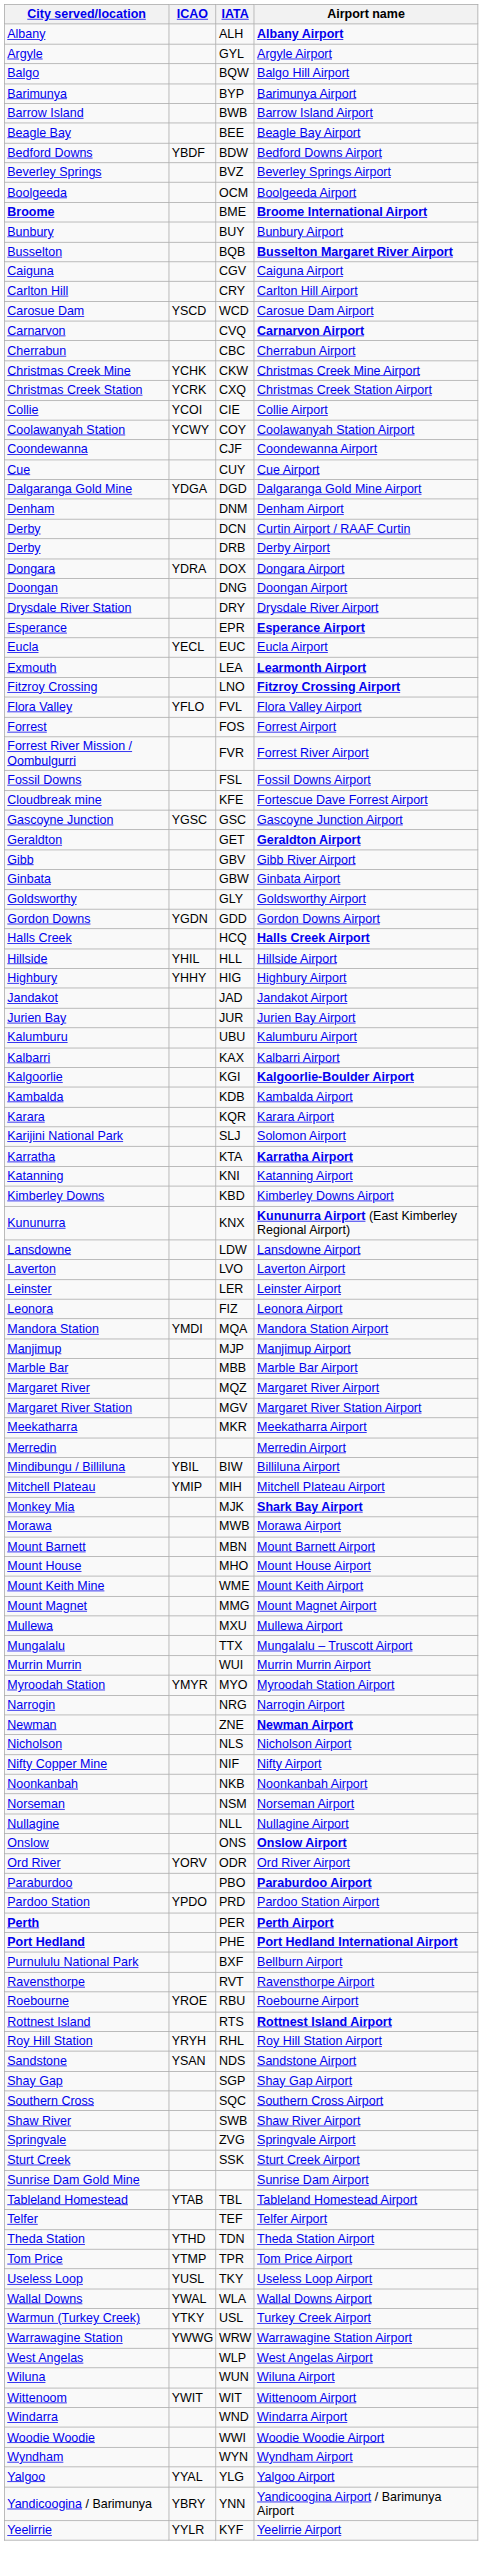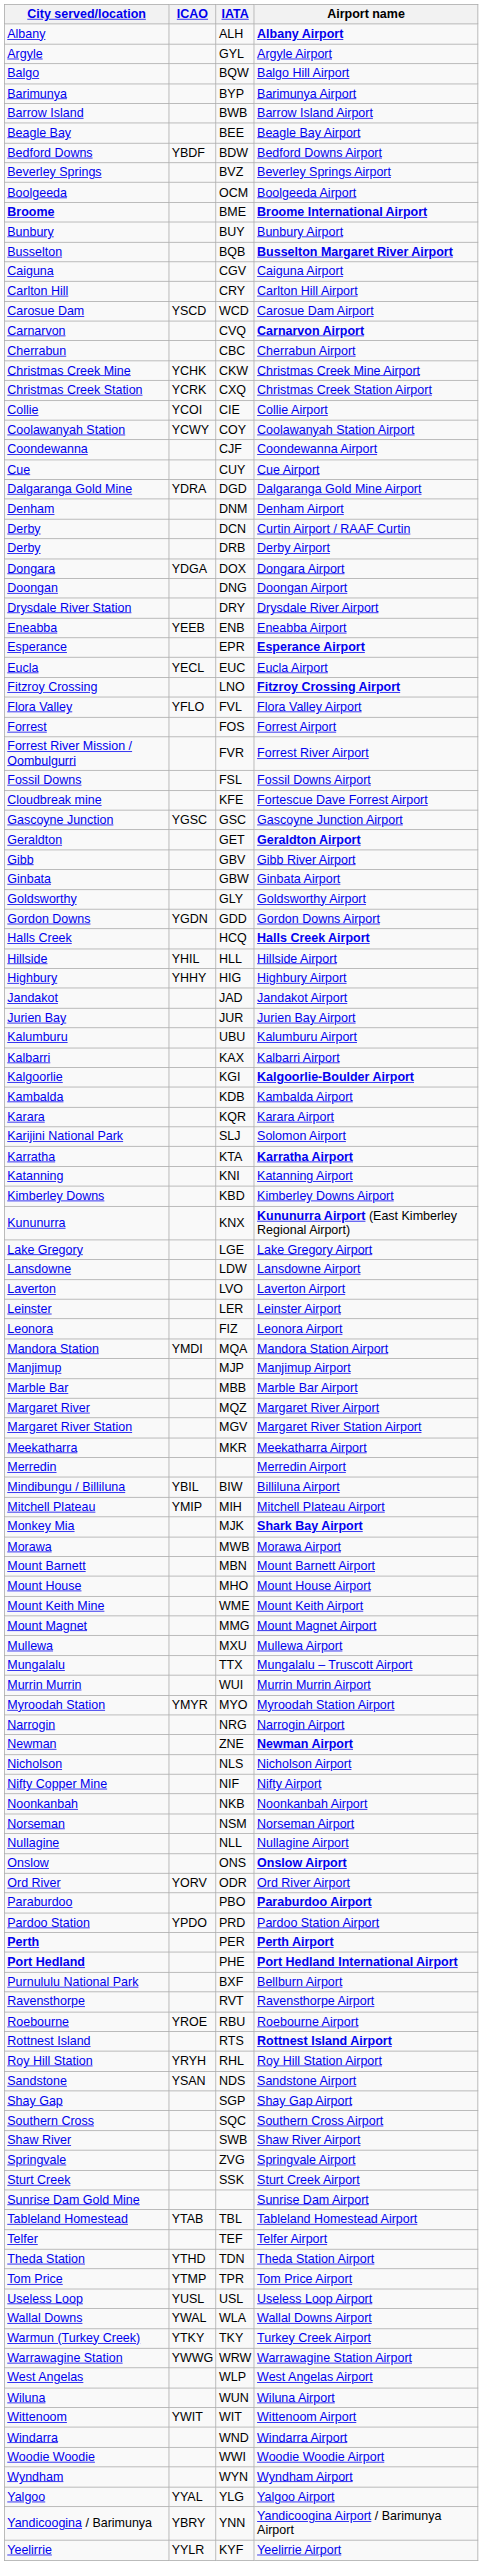Dalgaranga Gold Mine Airport | ICAO: YDGA -> YDRA
Dongara Airport | ICAO: YDRA -> YDGA
+ row: Eneabba | YEEB | ENB | Eneabba Airport
- row: Exmouth | LEA | Learmonth Airport
+ row: Lake Gregory | LGE | Lake Gregory Airport
Useless Loop Airport | IATA: TKY -> USL
Turkey Creek Airport | IATA: USL -> TKY
